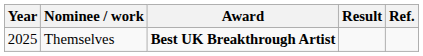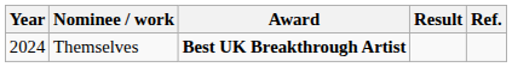Themselves | Year: 2025 -> 2024
